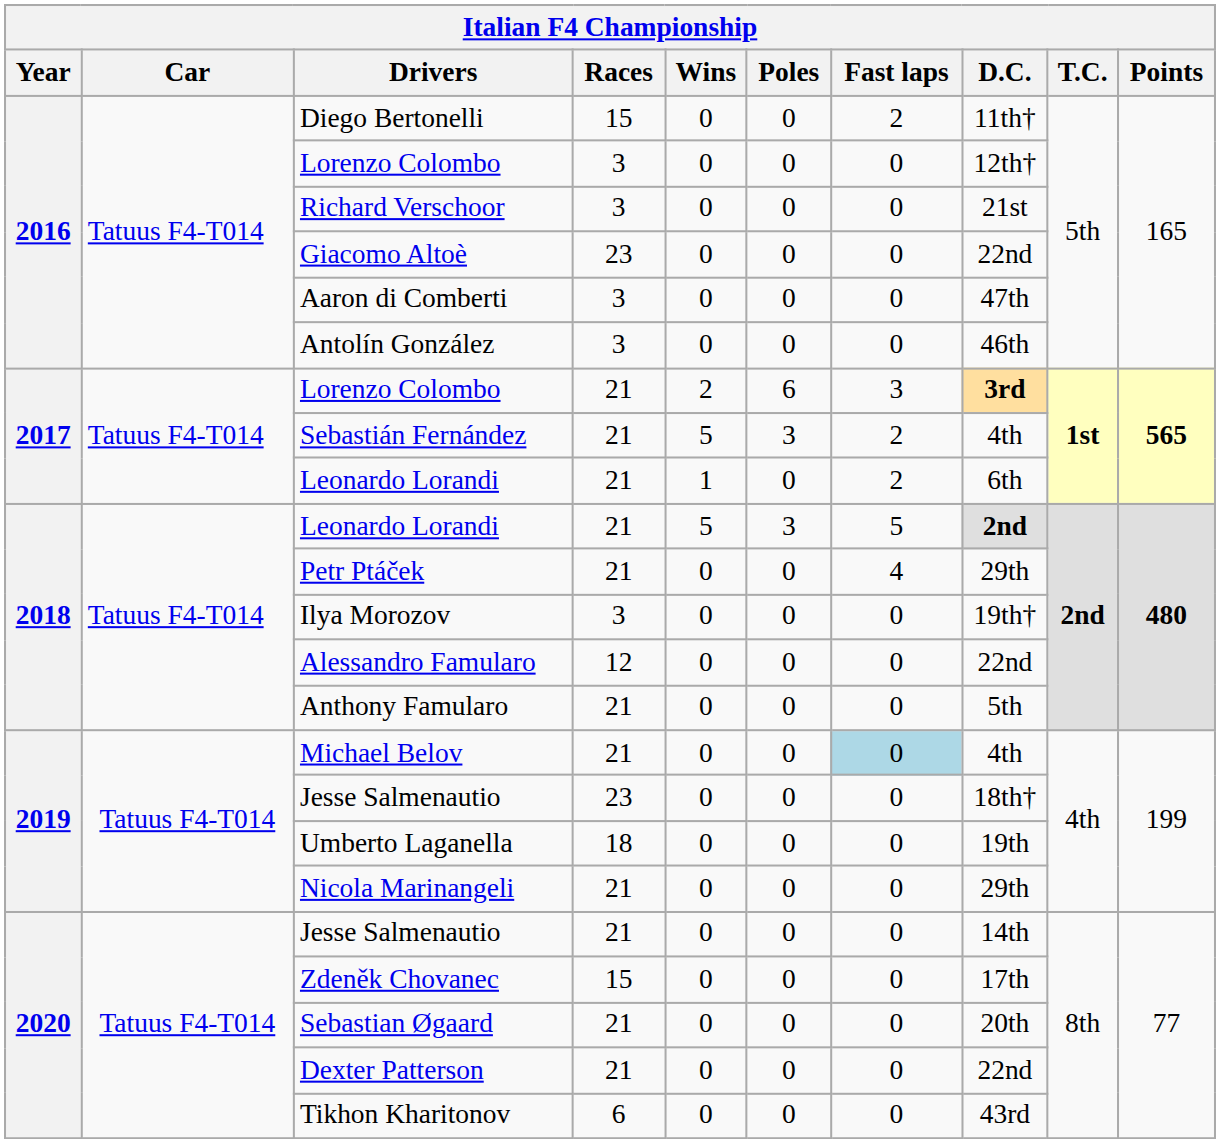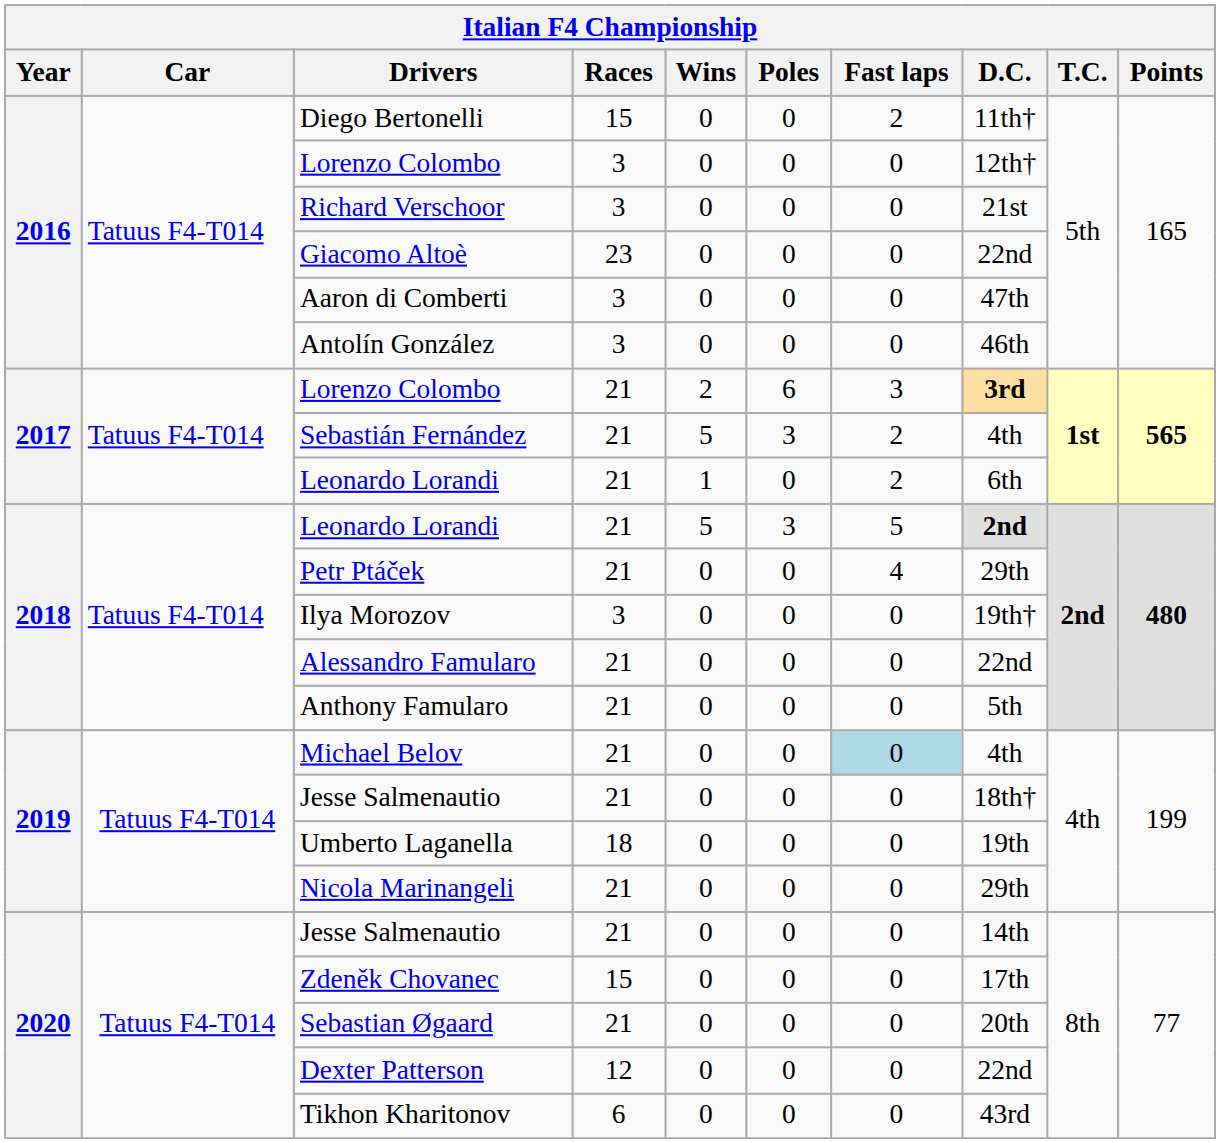Alessandro Famularo | Races: 12 -> 21
2019 / Jesse Salmenautio | Races: 23 -> 21
Dexter Patterson | Races: 21 -> 12
